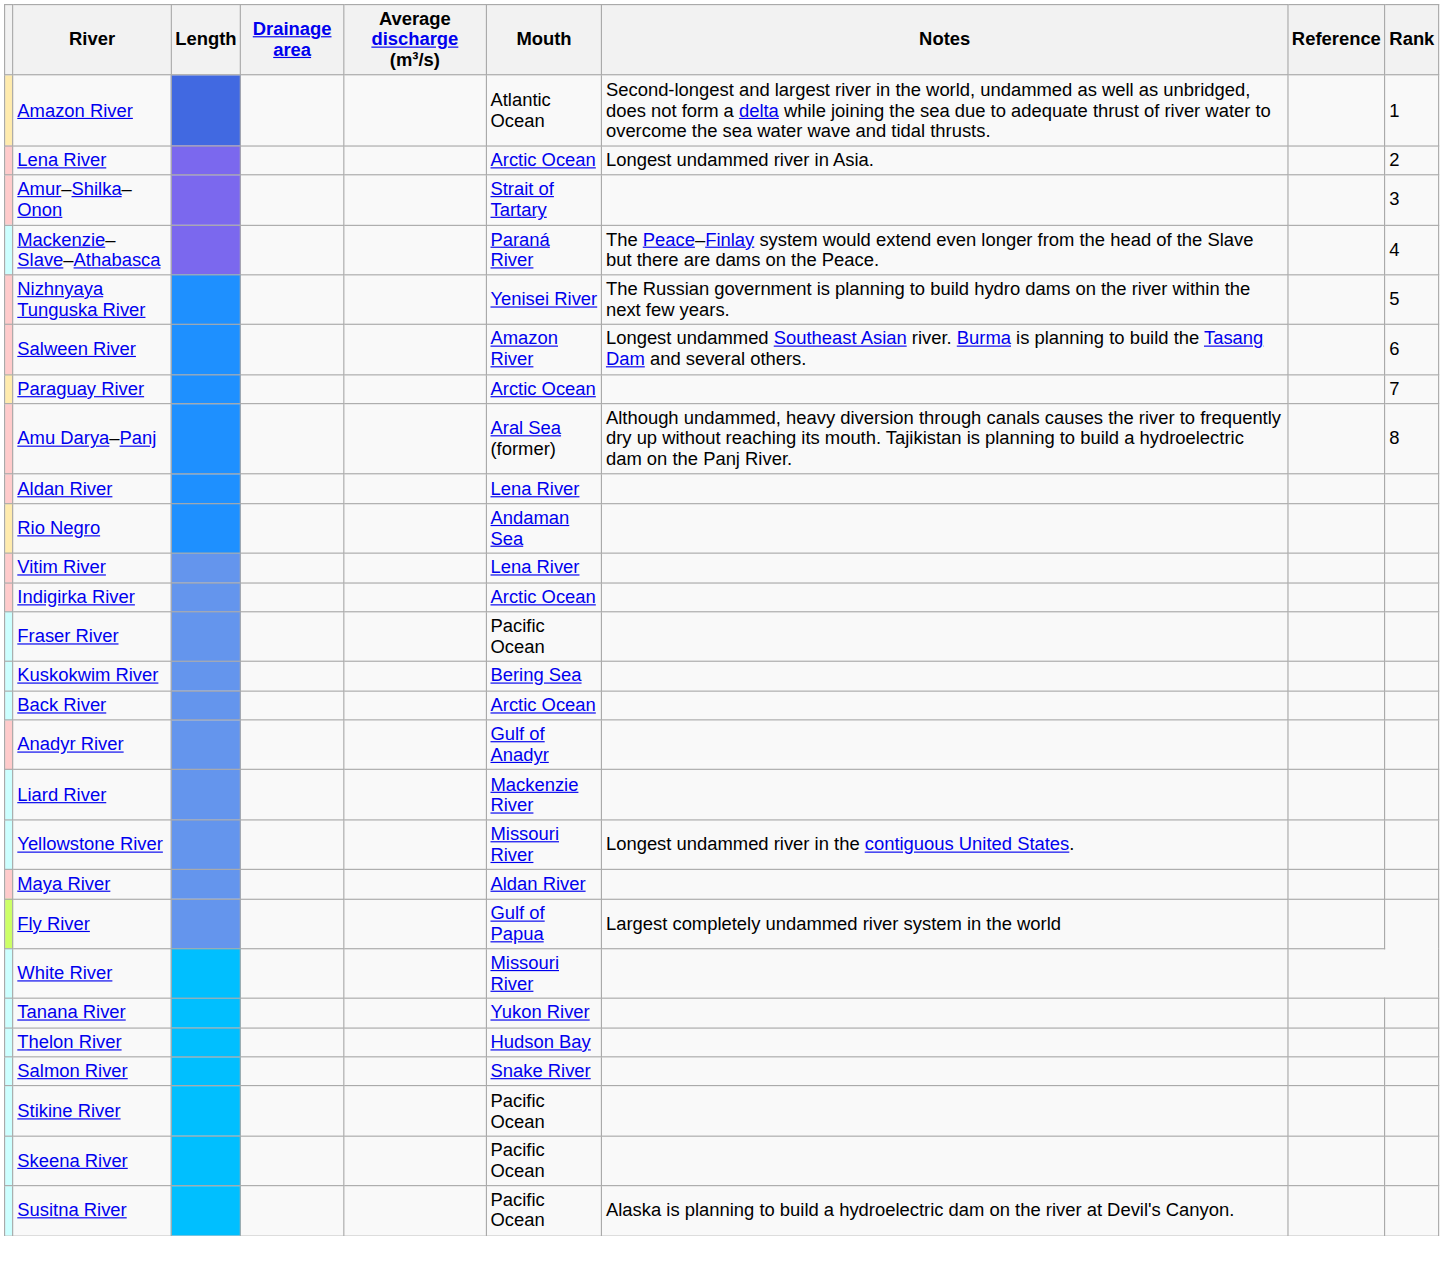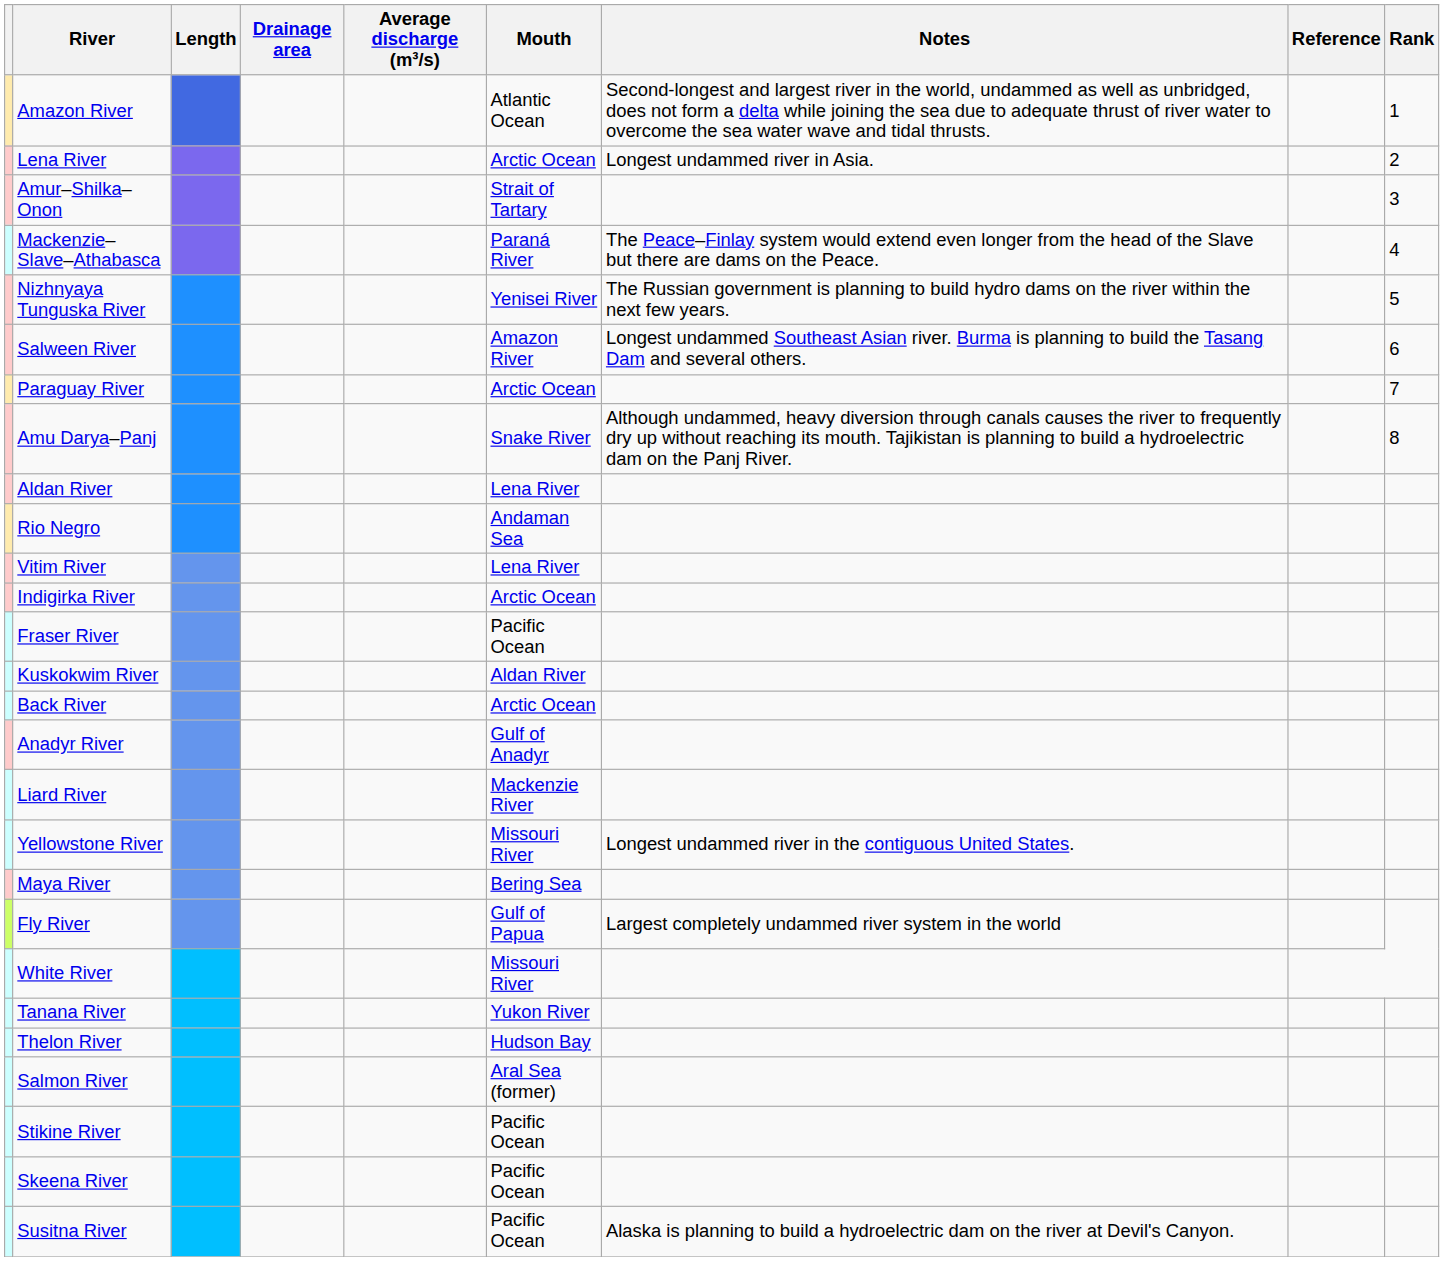Amu Darya–Panj | Mouth: Aral Sea (former) -> Snake River
Kuskokwim River | Mouth: Bering Sea -> Aldan River
Maya River | Mouth: Aldan River -> Bering Sea
Salmon River | Mouth: Snake River -> Aral Sea (former)
